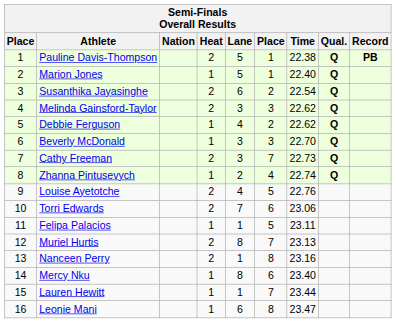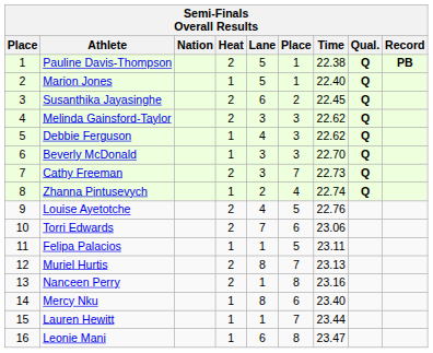Susanthika Jayasinghe | Time: 22.54 -> 22.45
Debbie Ferguson | column 6: 2 -> 3
